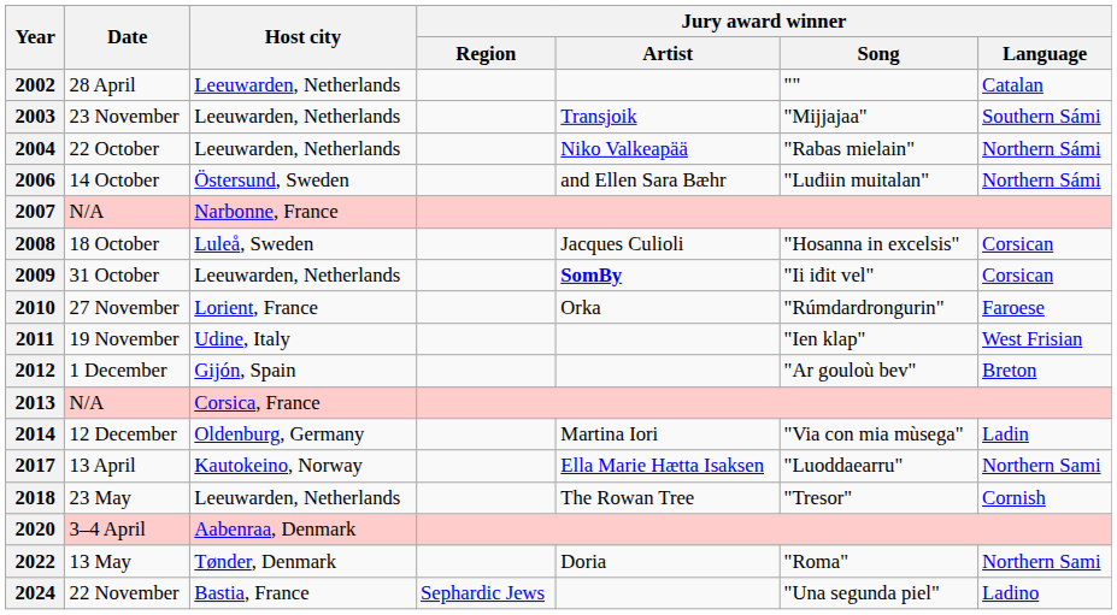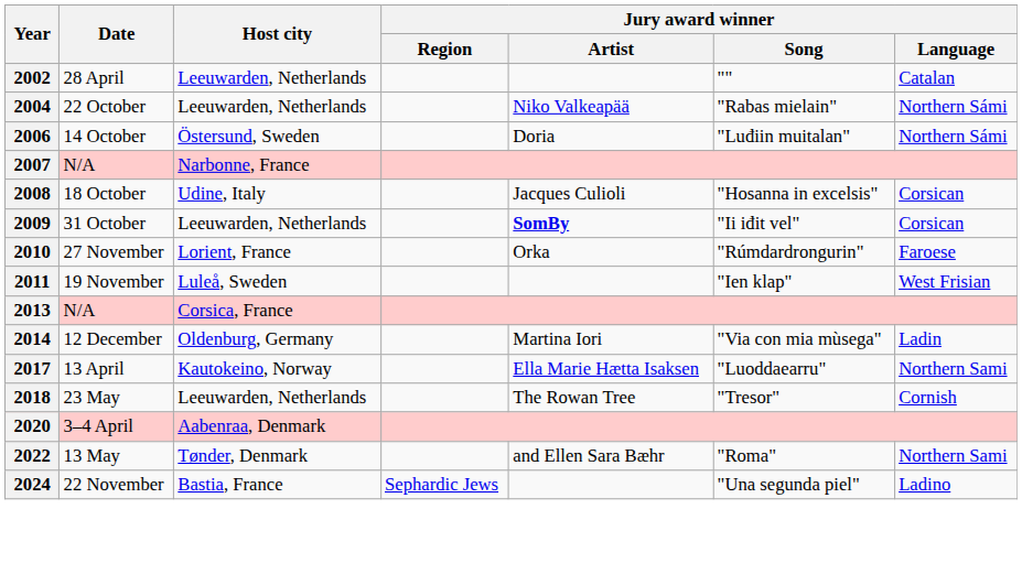- row: 2003 | 23 November | Leeuwarden, Netherlands | Transjoik | "Mijjajaa" | Southern Sámi
2006 | Jury award winner / Artist: and Ellen Sara Bæhr -> Doria
2008 | Host city: Luleå, Sweden -> Udine, Italy
2011 | Host city: Udine, Italy -> Luleå, Sweden
- row: 2012 | 1 December | Gijón, Spain | "Ar gouloù bev" | Breton
2022 | Jury award winner / Artist: Doria -> and Ellen Sara Bæhr
